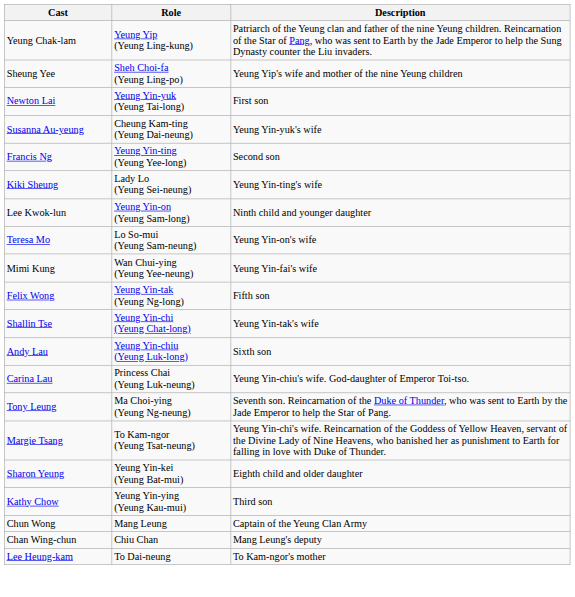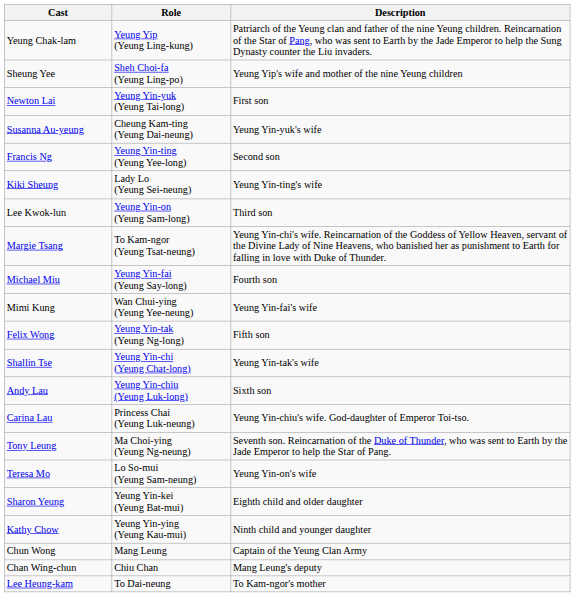Lee Kwok-lun | Description: Ninth child and younger daughter -> Third son
rows swapped: Teresa Mo <-> Margie Tsang
+ row: Michael Miu | Yeung Yin-fai (Yeung Say-long) | Fourth son
Kathy Chow | Description: Third son -> Ninth child and younger daughter
